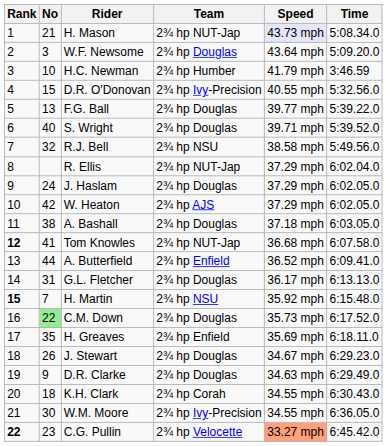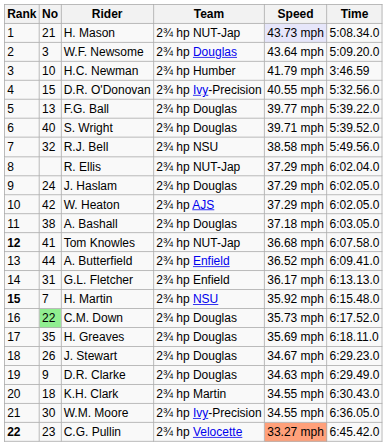G.L. Fletcher | Team: 2¾ hp Douglas -> 2¾ hp Enfield
H. Greaves | Team: 2¾ hp Enfield -> 2¾ hp Douglas
K.H. Clark | Team: 2¾ hp Corah -> 2¾ hp Martin
